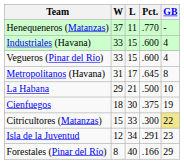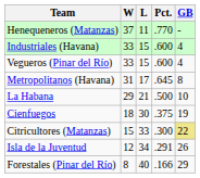Isla de la Juventud | GB: 23 -> 26
